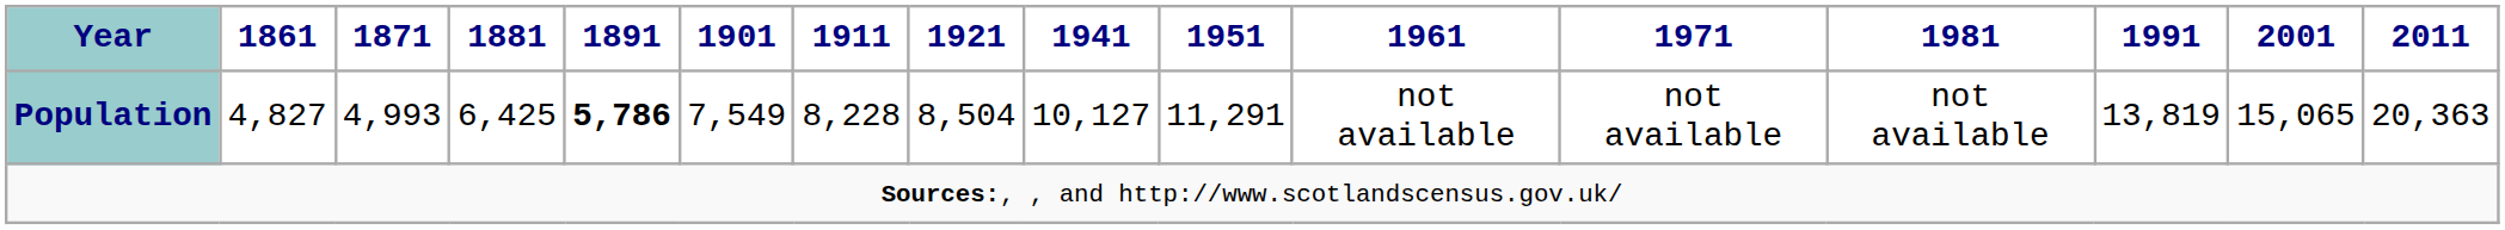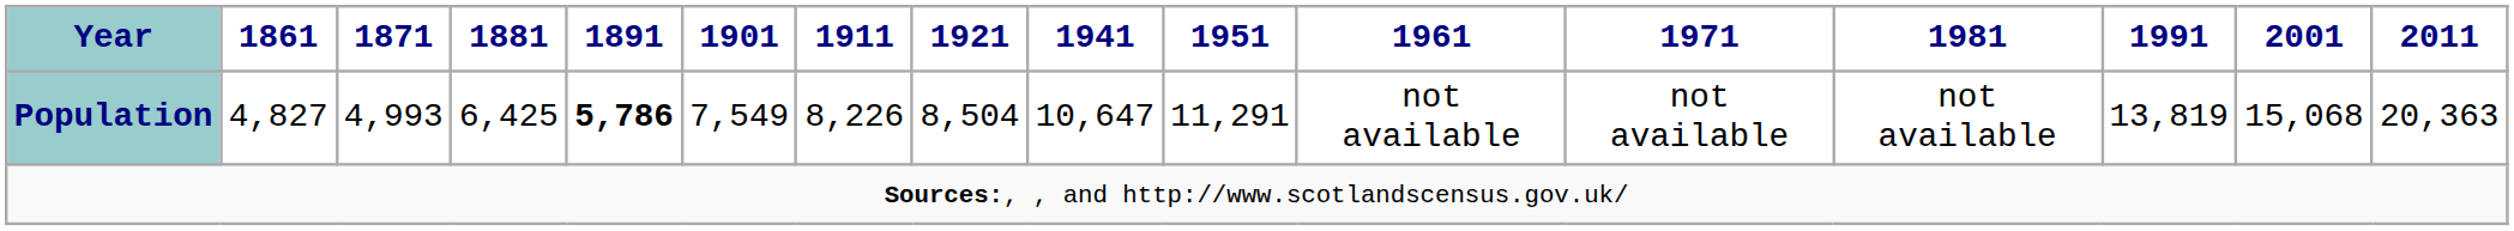Population | 1911: 8,228 -> 8,226
Population | 1941: 10,127 -> 10,647
Population | 2001: 15,065 -> 15,068
